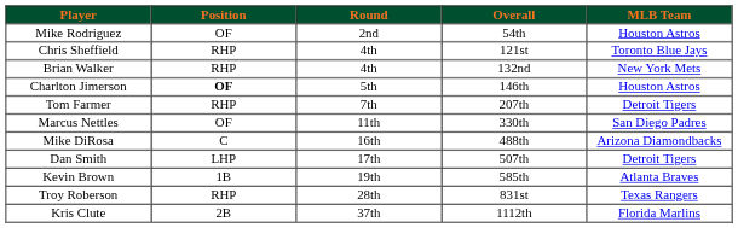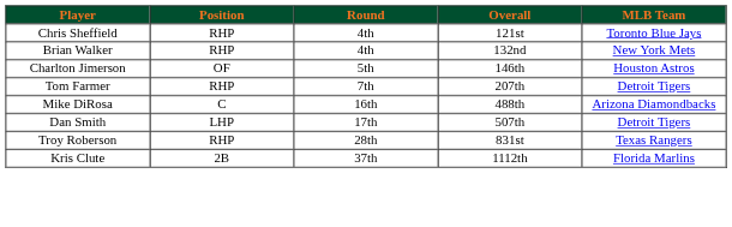- row: Mike Rodriguez | OF | 2nd | 54th | Houston Astros
Charlton Jimerson | Position: bold -> normal
- row: Marcus Nettles | OF | 11th | 330th | San Diego Padres
- row: Kevin Brown | 1B | 19th | 585th | Atlanta Braves
